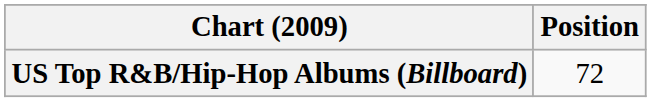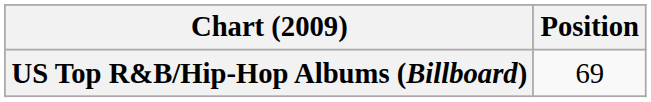US Top R&B/Hip-Hop Albums (Billboard) | Position: 72 -> 69
